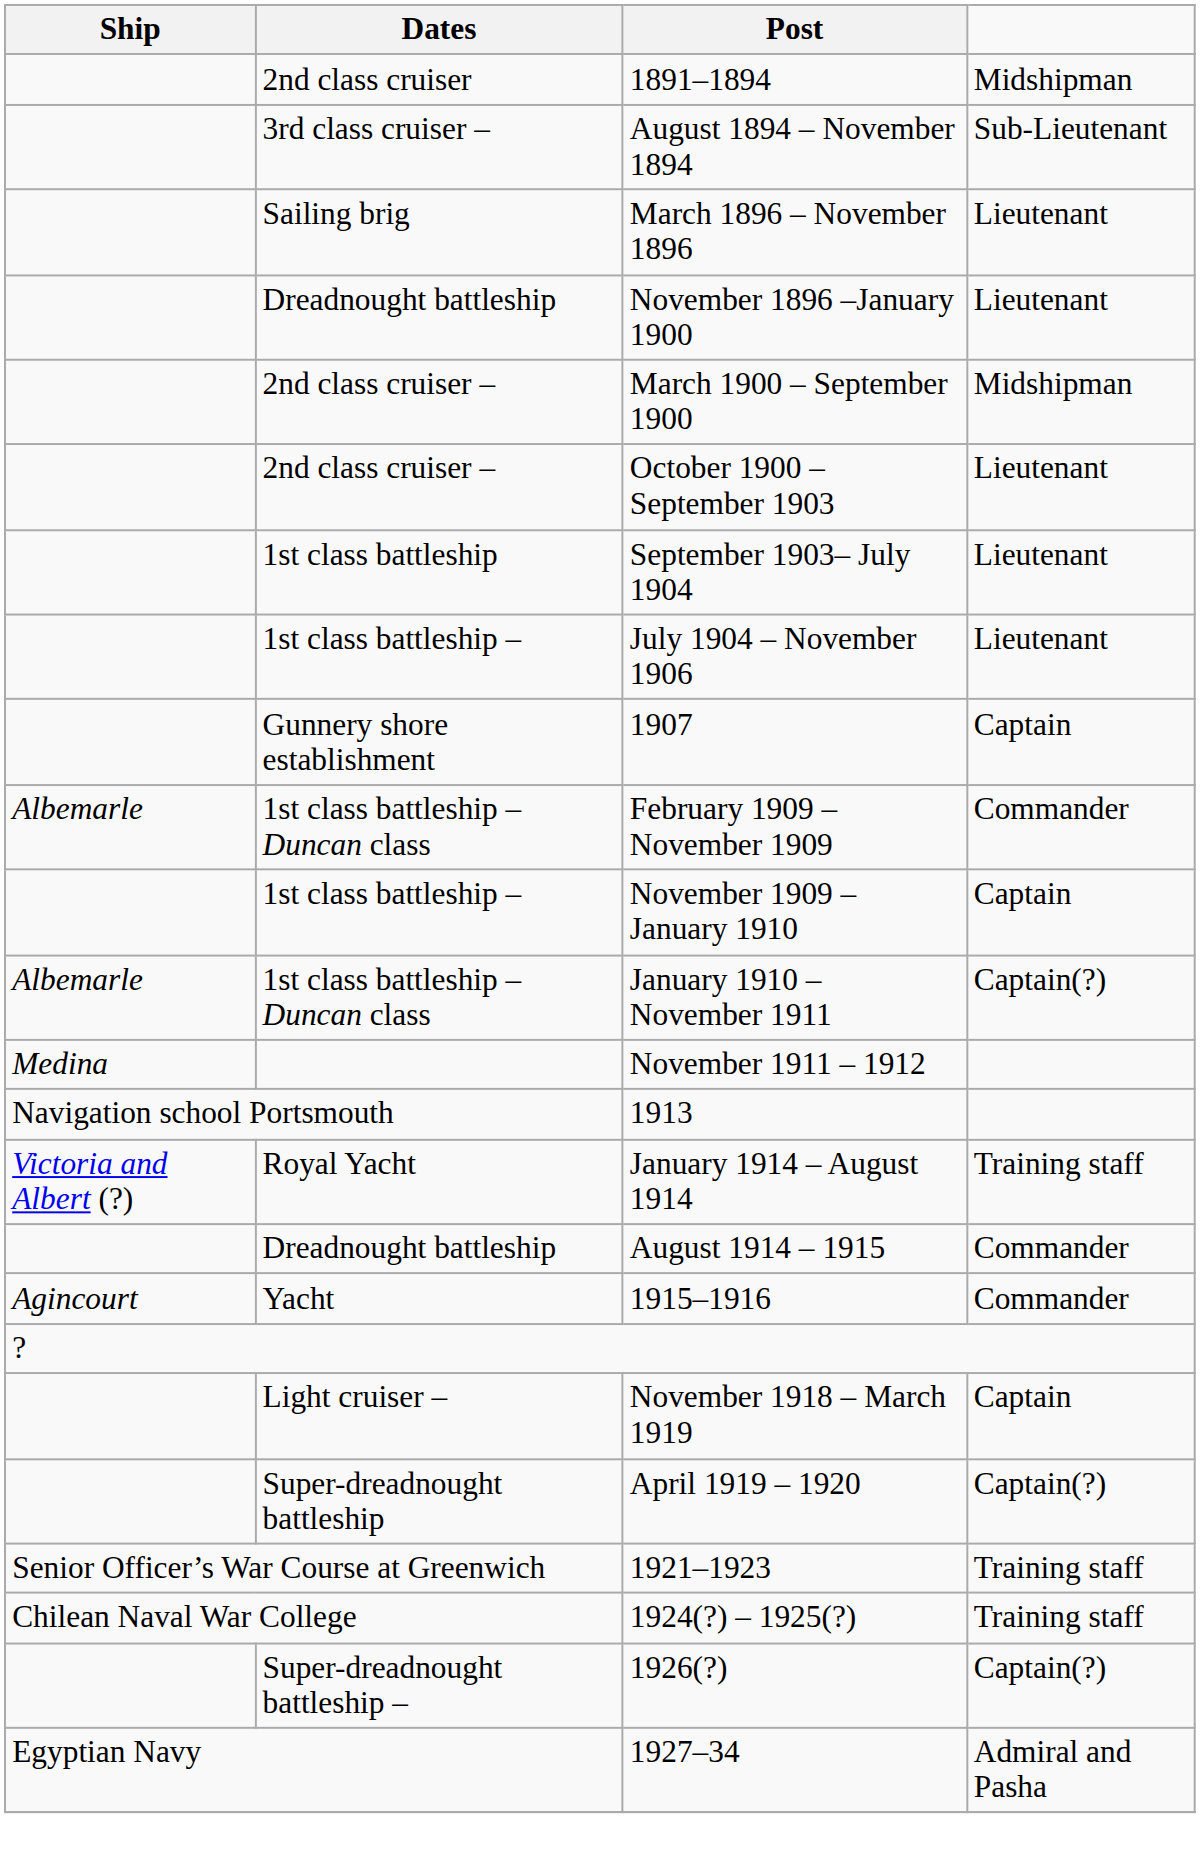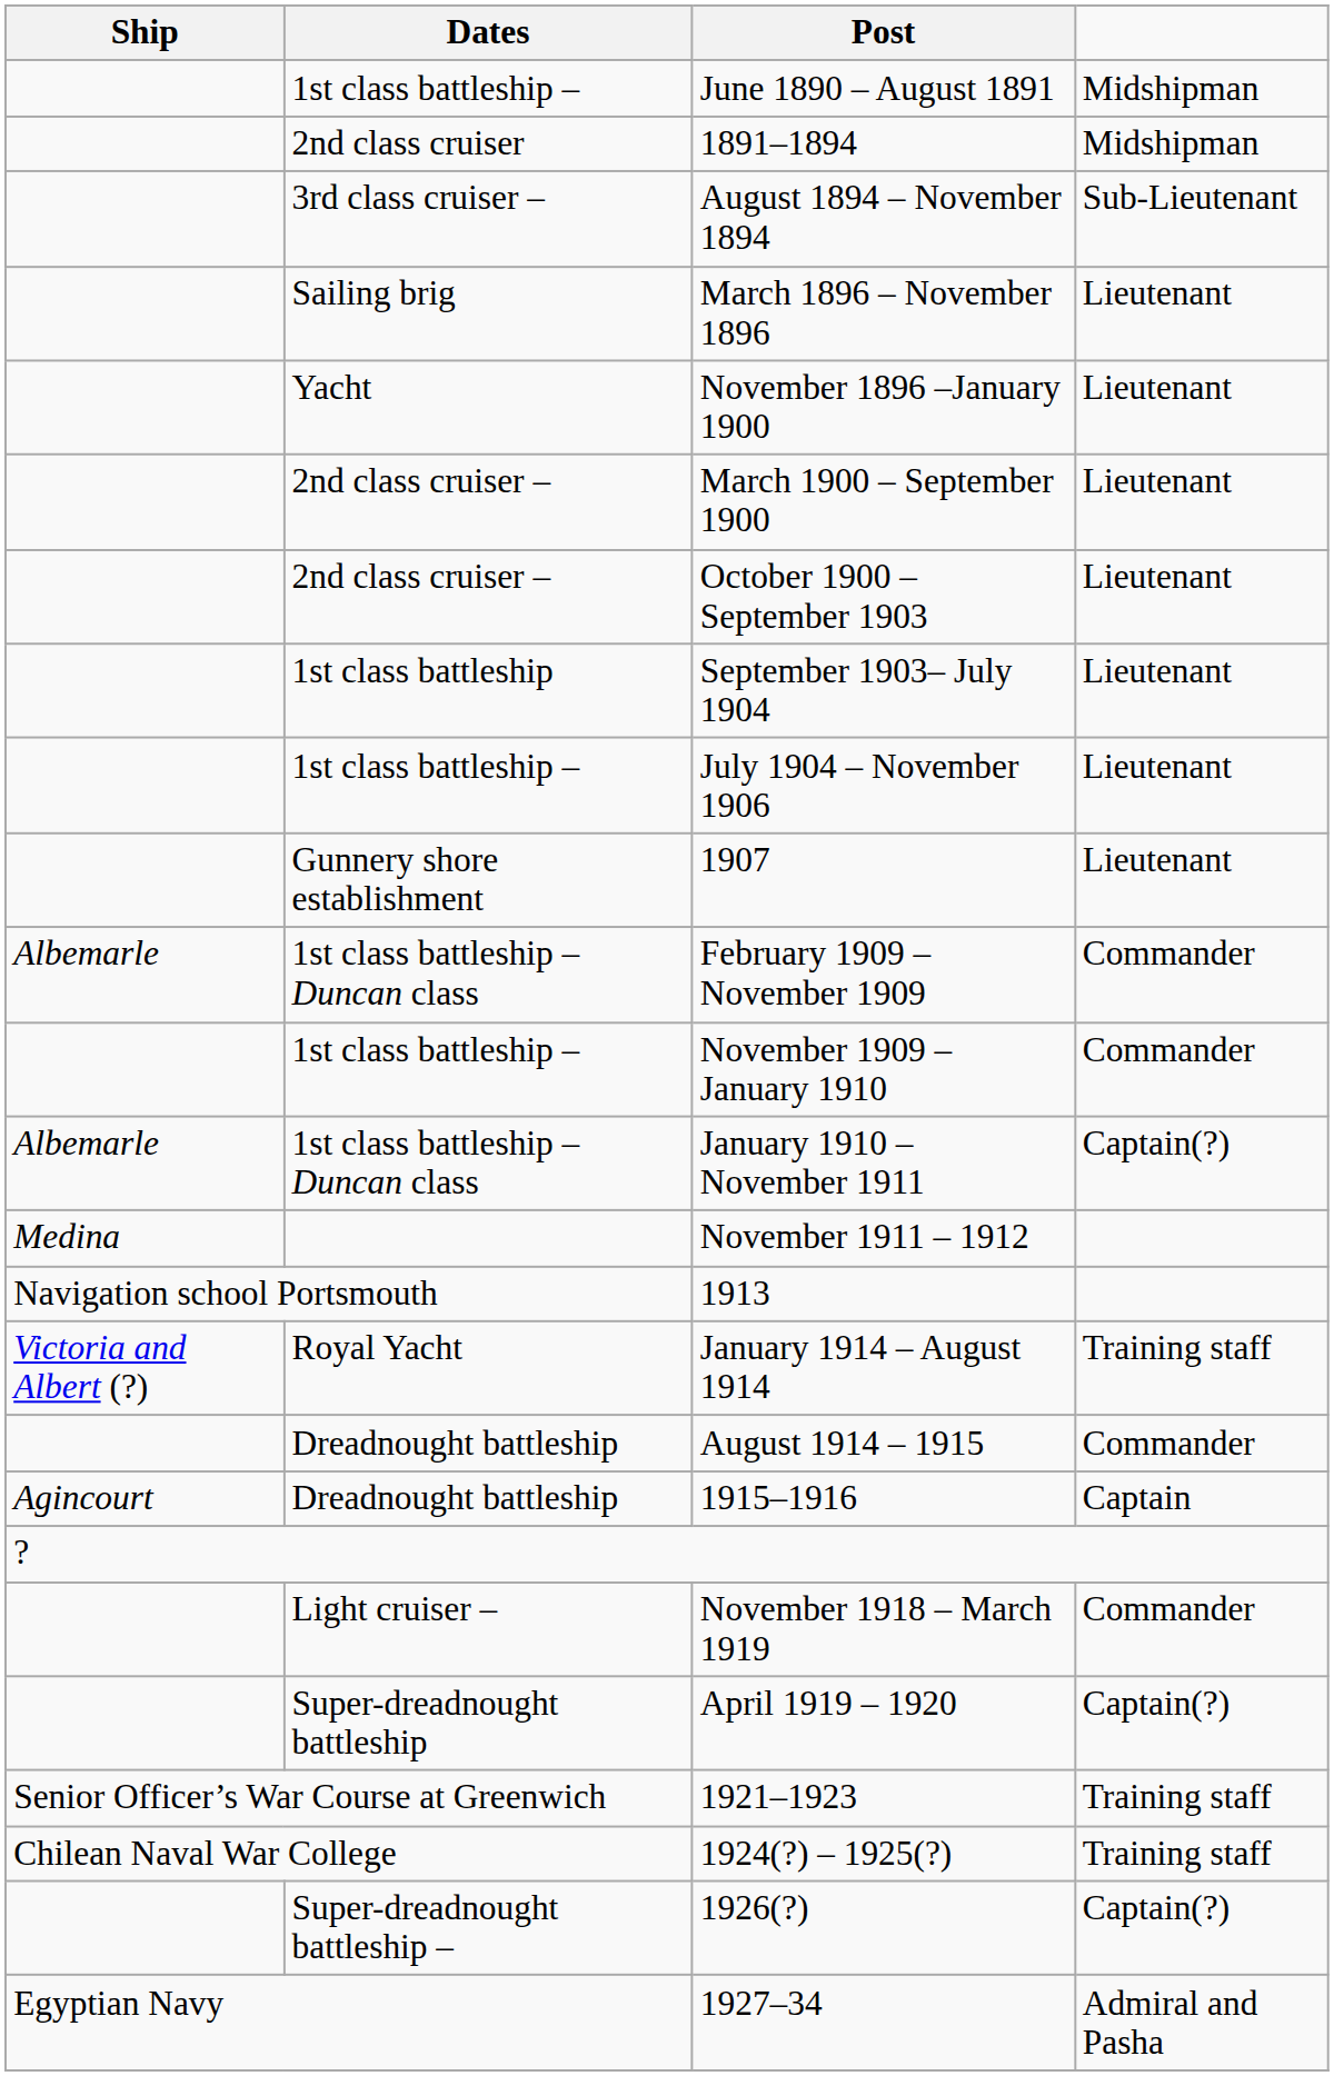+ row: 1st class battleship – | June 1890 – August 1891 | Midshipman
November 1896 –January 1900 | Dates: Dreadnought battleship -> Yacht
March 1900 – September 1900 | column 4: Midshipman -> Lieutenant
1907 | column 4: Captain -> Lieutenant
November 1909 – January 1910 | column 4: Captain -> Commander
1915–1916 | Dates: Yacht -> Dreadnought battleship
1915–1916 | column 4: Commander -> Captain
November 1918 – March 1919 | column 4: Captain -> Commander
